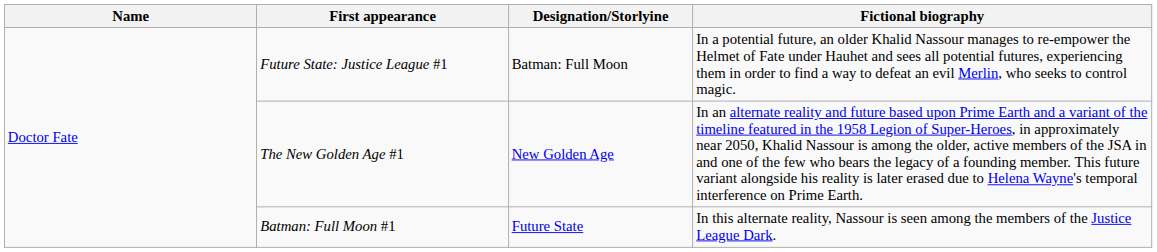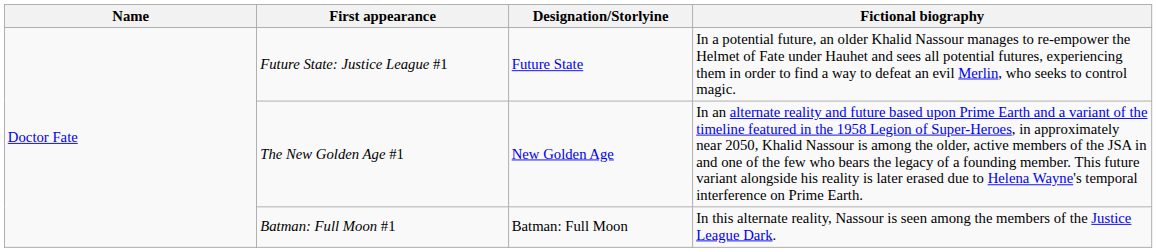Future State: Justice League #1 | Designation/Storlyine: Batman: Full Moon -> Future State
Batman: Full Moon #1 | Designation/Storlyine: Future State -> Batman: Full Moon
